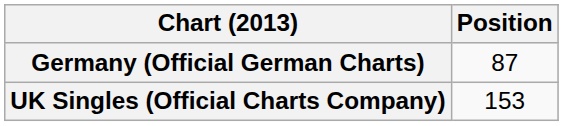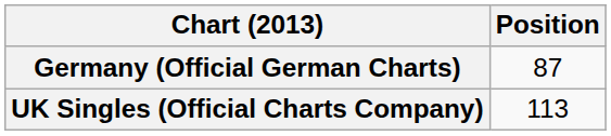UK Singles (Official Charts Company) | Position: 153 -> 113
